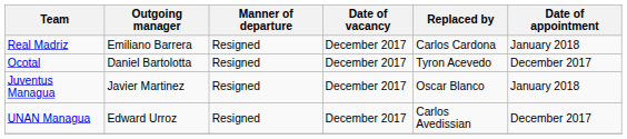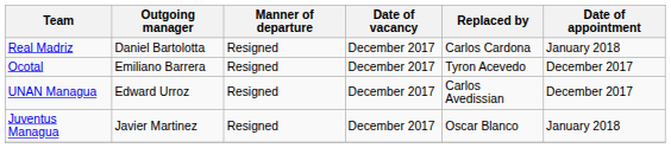Real Madriz | Outgoing manager: Emiliano Barrera -> Daniel Bartolotta
Ocotal | Outgoing manager: Daniel Bartolotta -> Emiliano Barrera
rows swapped: UNAN Managua <-> Juventus Managua
